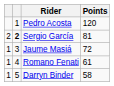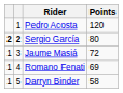Sergio García | column 1: normal -> bold
Sergio García | Points: 81 -> 80
Romano Fenati | Points: 61 -> 69
